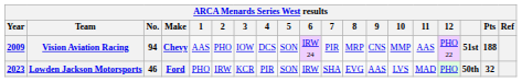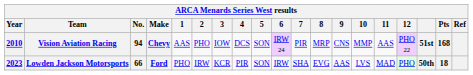Vision Aviation Racing | Year: 2009 -> 2010
Vision Aviation Racing | Pts: 188 -> 168
Lowden Jackson Motorsports | No.: 46 -> 66
Lowden Jackson Motorsports | Pts: 32 -> 18
